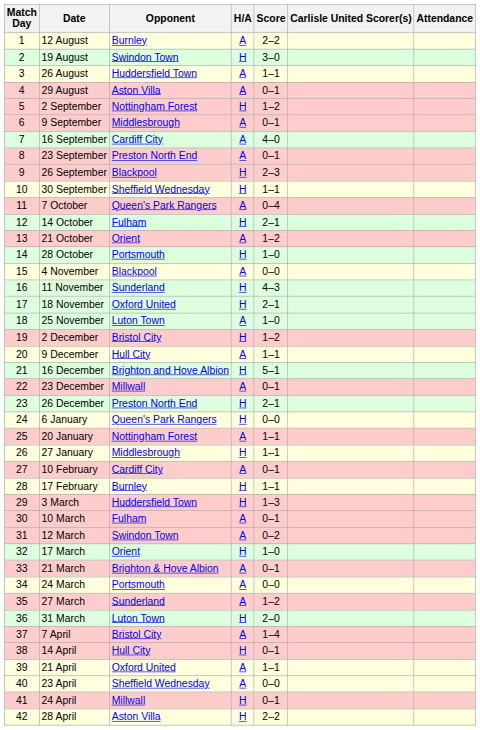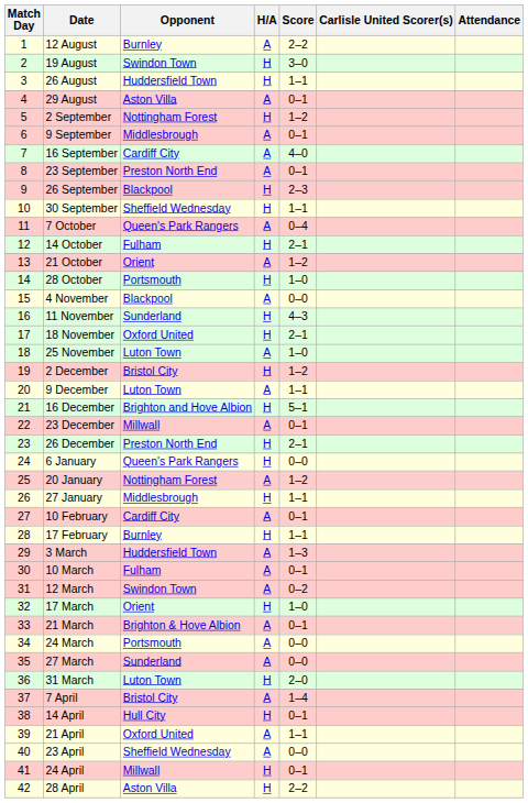26 August | H/A: A -> H
9 December | Opponent: Hull City -> Luton Town
20 January | Score: 1–1 -> 1–2
3 March | H/A: H -> A
27 March | Score: 1–2 -> 0–0
